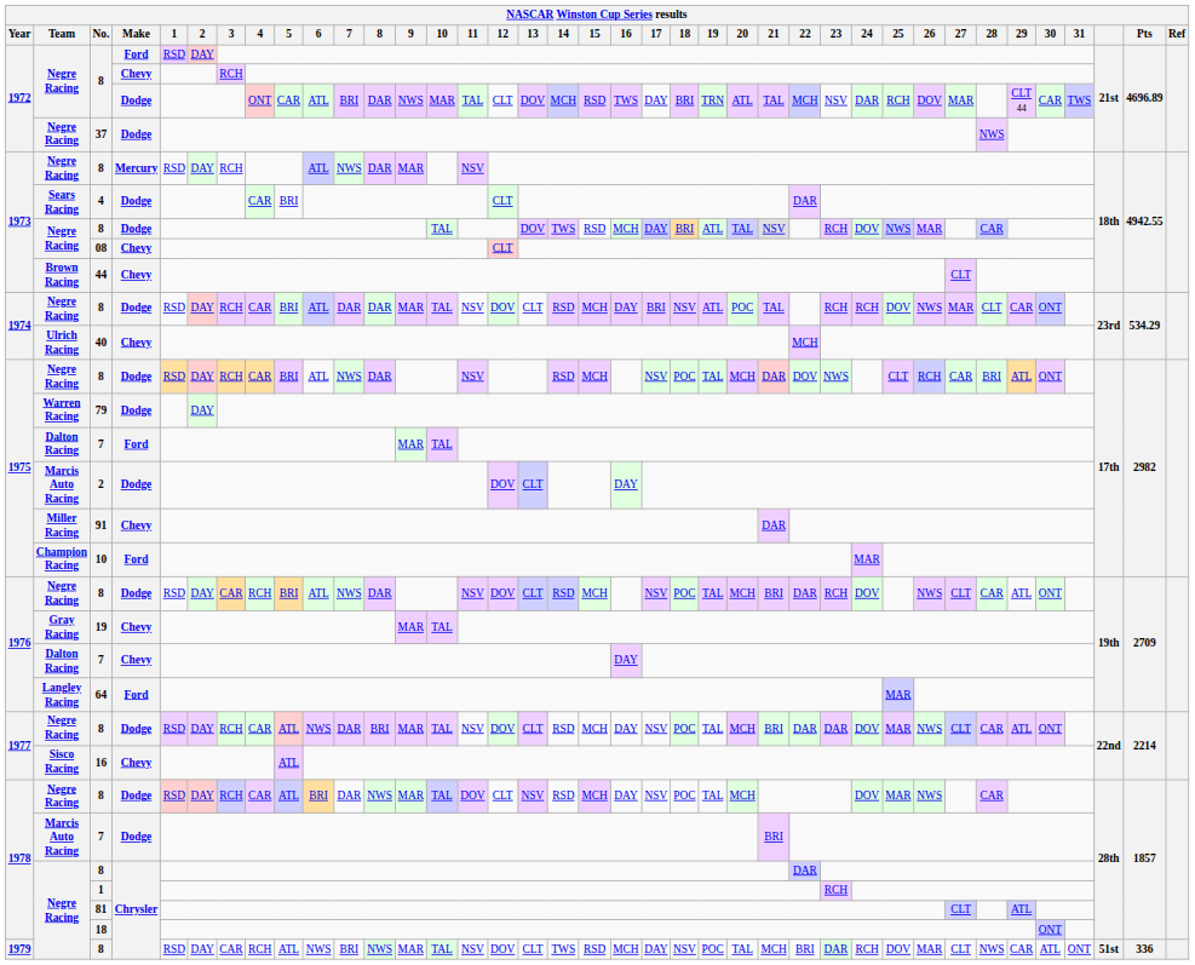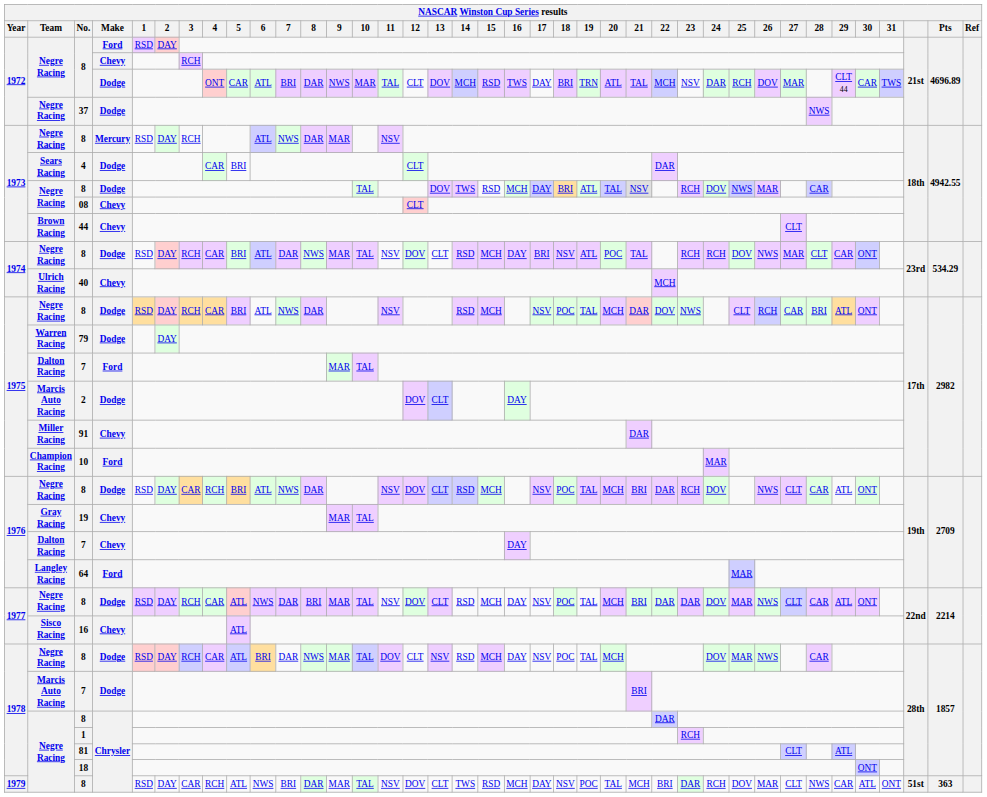1974 / 8 | 8: DAR -> NWS
1979 / 8 | 8: NWS -> DAR
1979 / 8 | Pts: 336 -> 363
